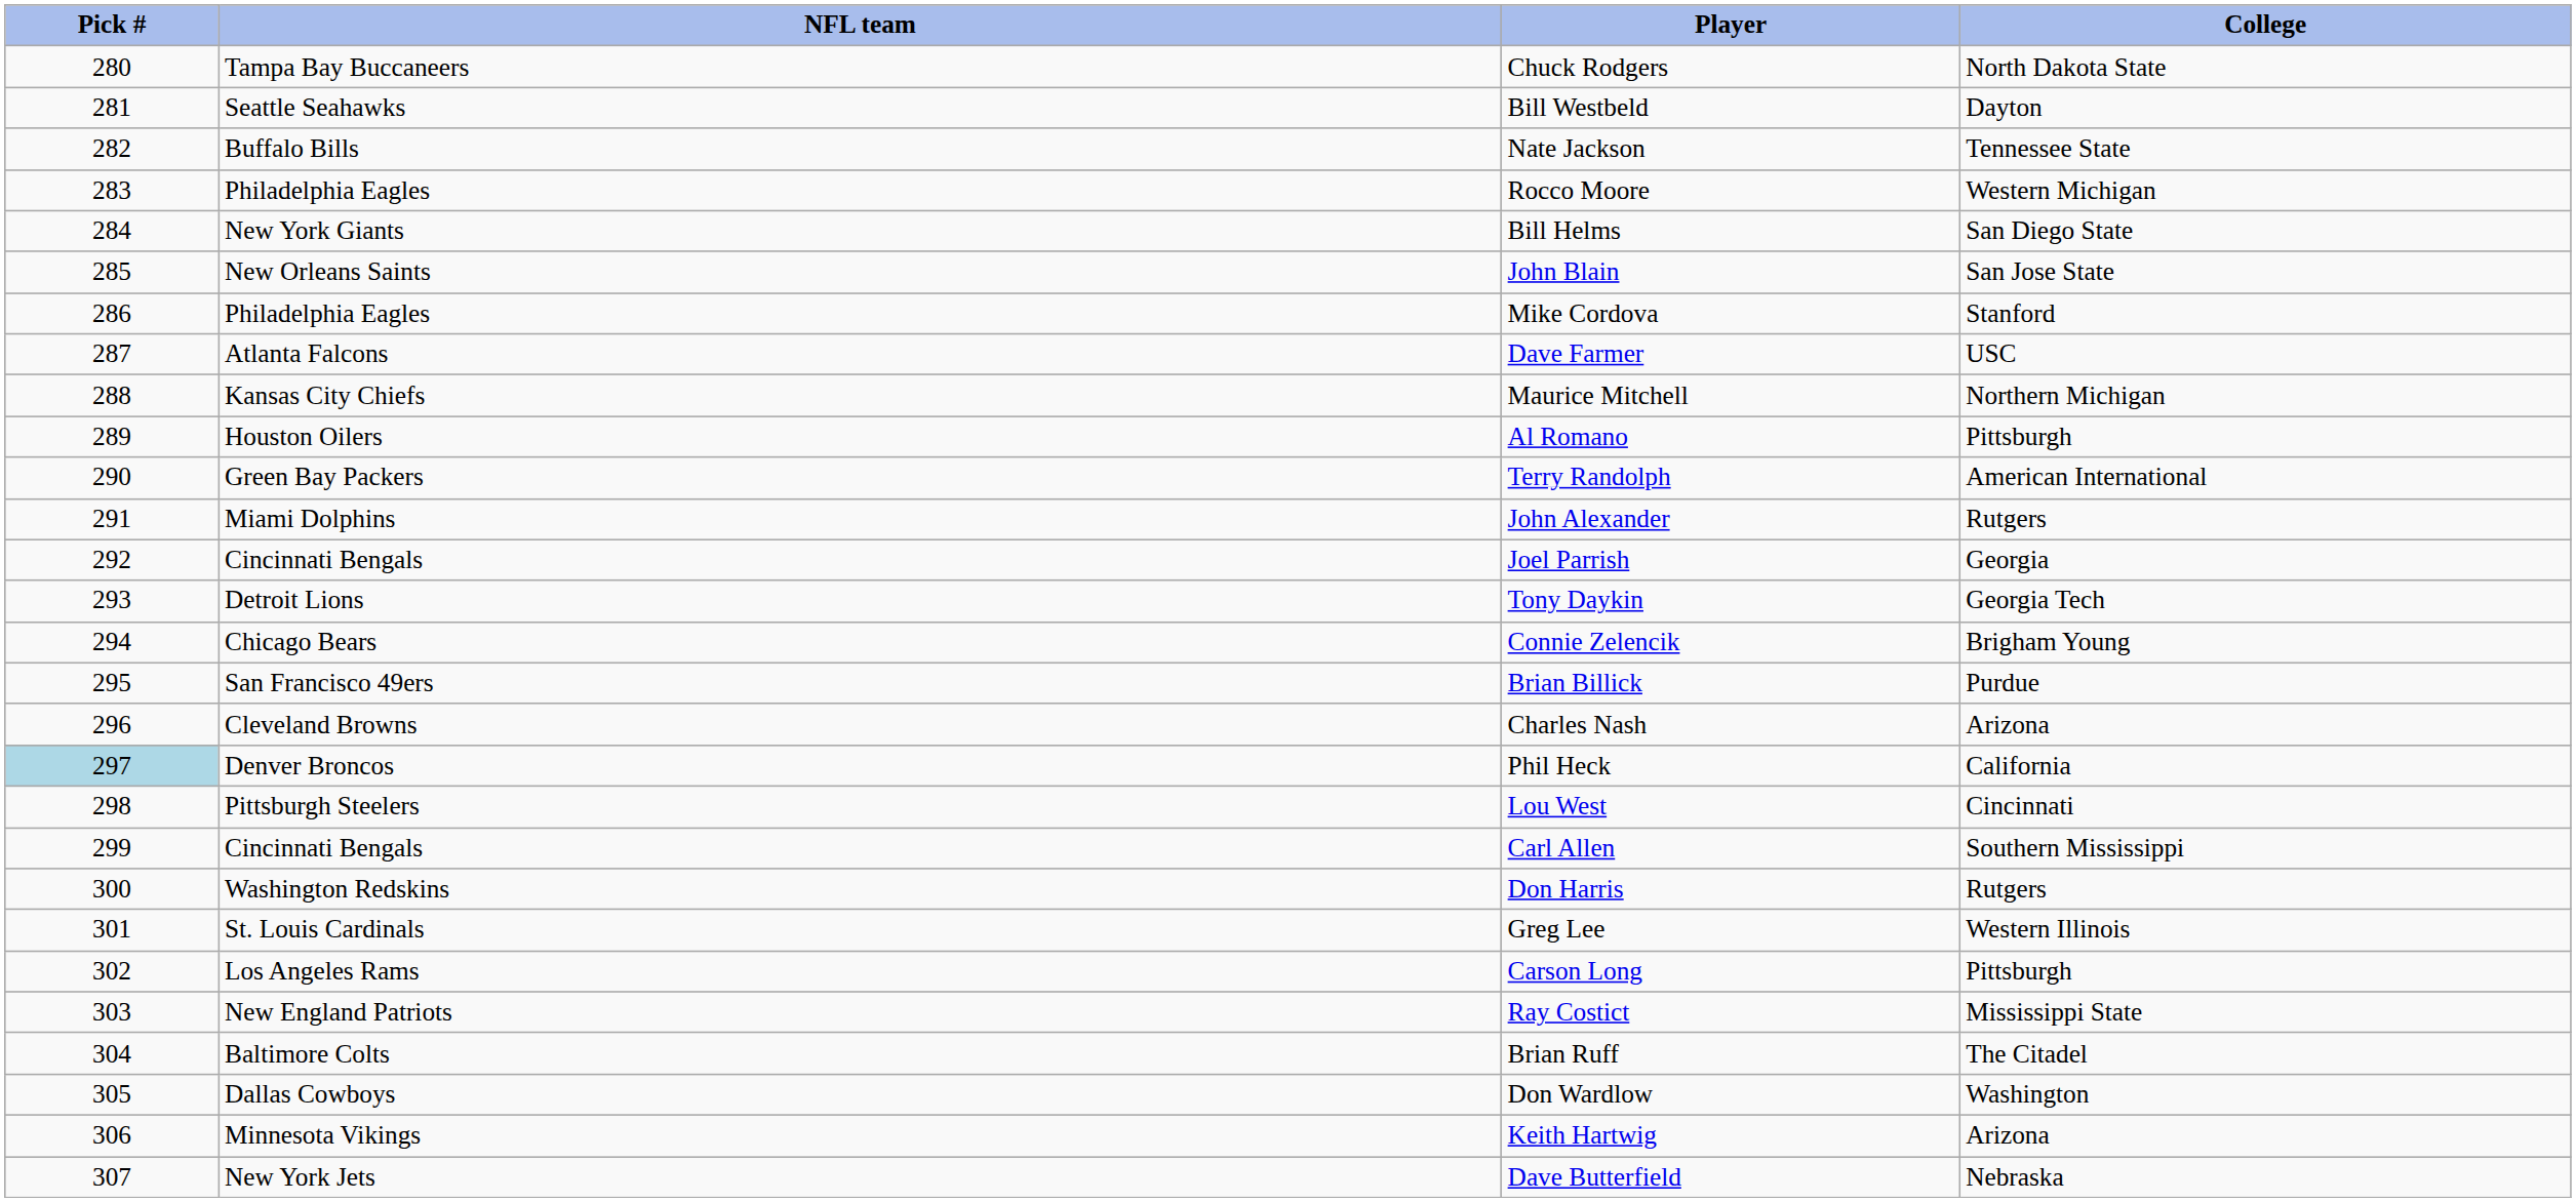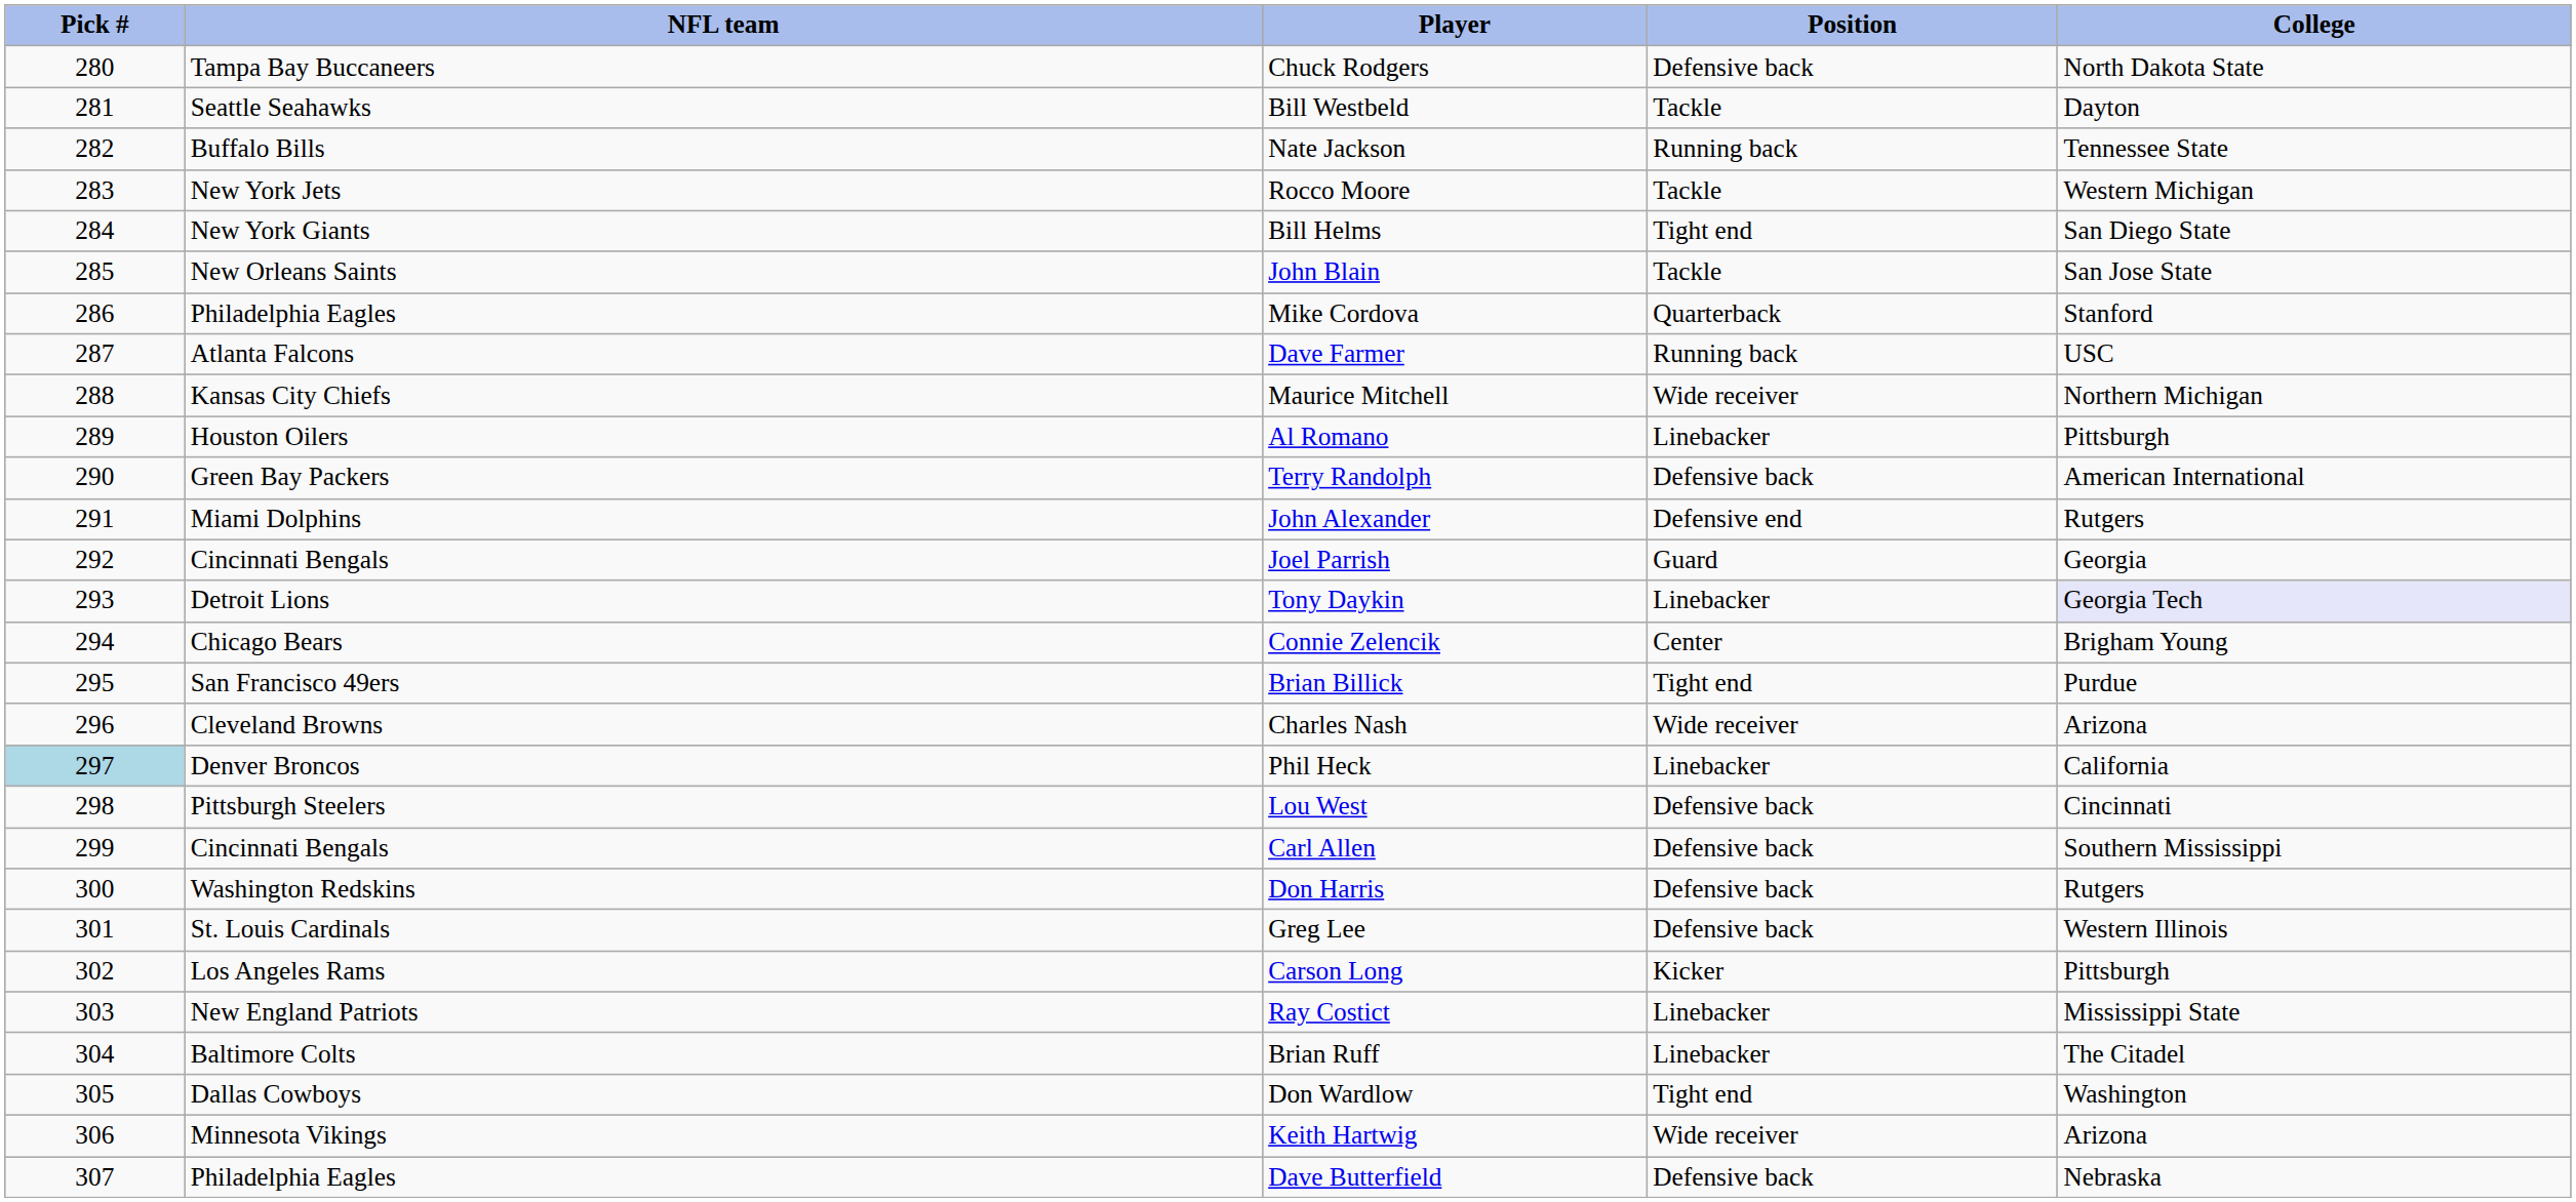+ column: Position | Defensive back | Tackle | Running back | Tackle | Tight end | Tackle | Quarterback | Running back | Wide receiver | Linebacker | Defensive back | Defensive end | Guard | Linebacker | Center | Tight end | Wide receiver | Linebacker | Defensive back | Defensive back | Defensive back | Defensive back | Kicker | Linebacker | Linebacker | Tight end | Wide receiver | Defensive back
Rocco Moore | NFL team: Philadelphia Eagles -> New York Jets
Tony Daykin | College: no background -> lavender background
Dave Butterfield | NFL team: New York Jets -> Philadelphia Eagles
